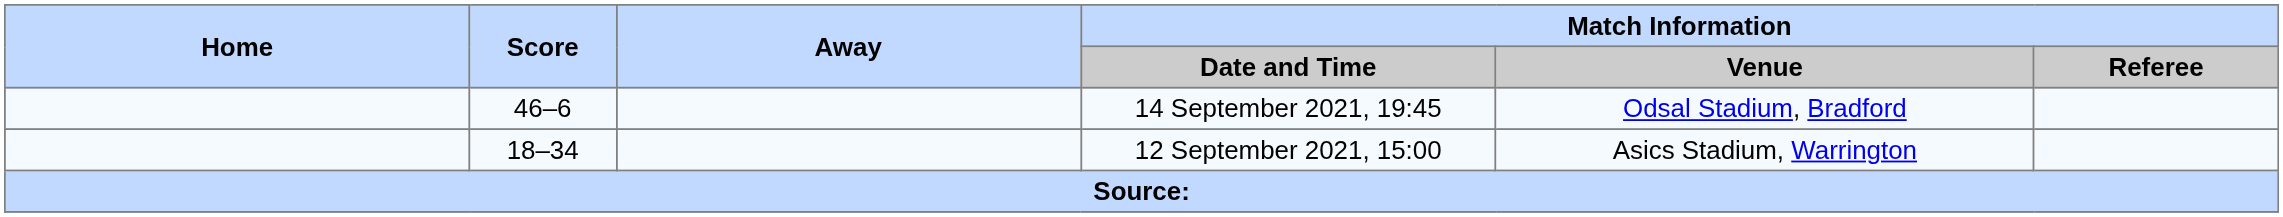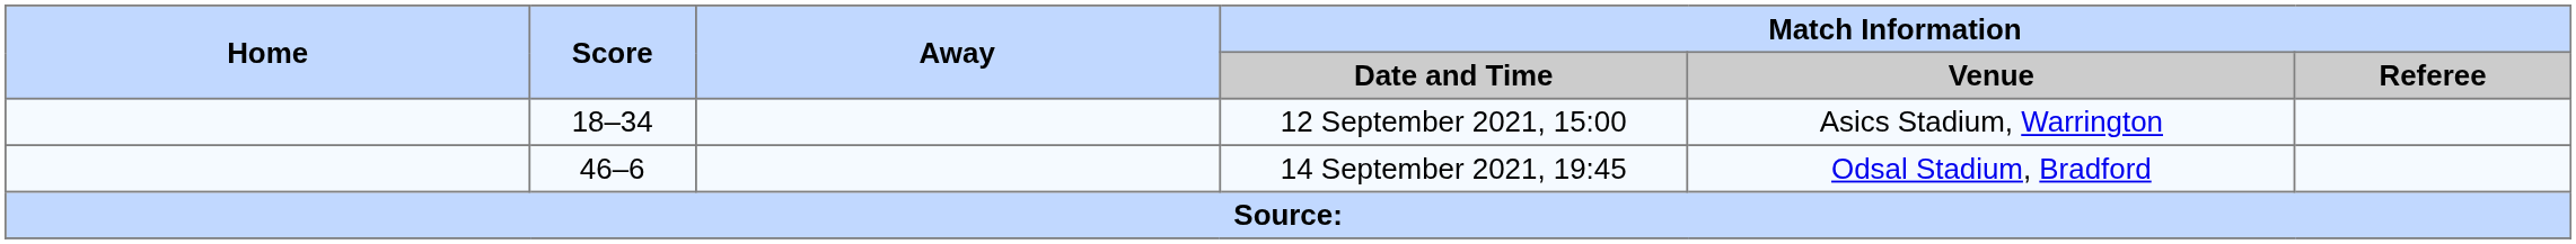rows swapped: 14 September 2021, 19:45 <-> 12 September 2021, 15:00
